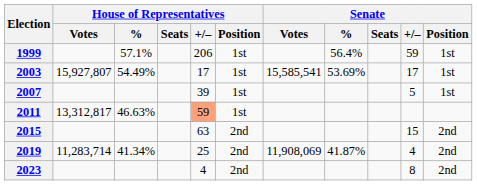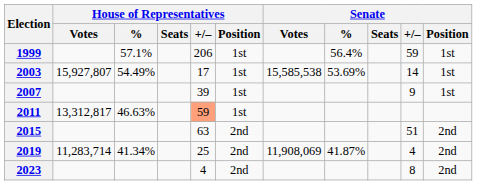2003 | Senate / Votes: 15,585,541 -> 15,585,538
2003 | Senate / +/–: 17 -> 14
2007 | Senate / +/–: 5 -> 9
2015 | Senate / +/–: 15 -> 51
